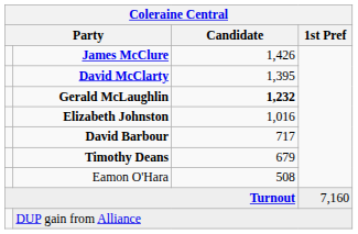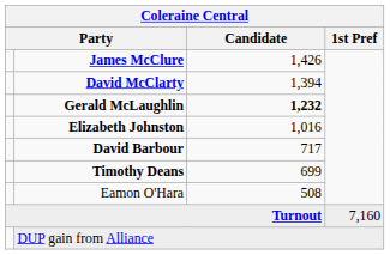David McClarty | Candidate: 1,395 -> 1,394
Timothy Deans | Candidate: 679 -> 699
